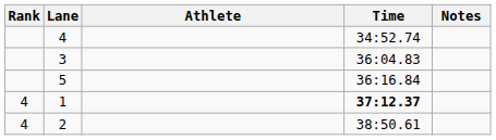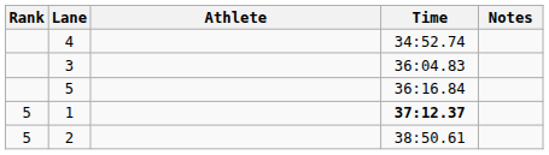1 | Rank: 4 -> 5
2 | Rank: 4 -> 5
